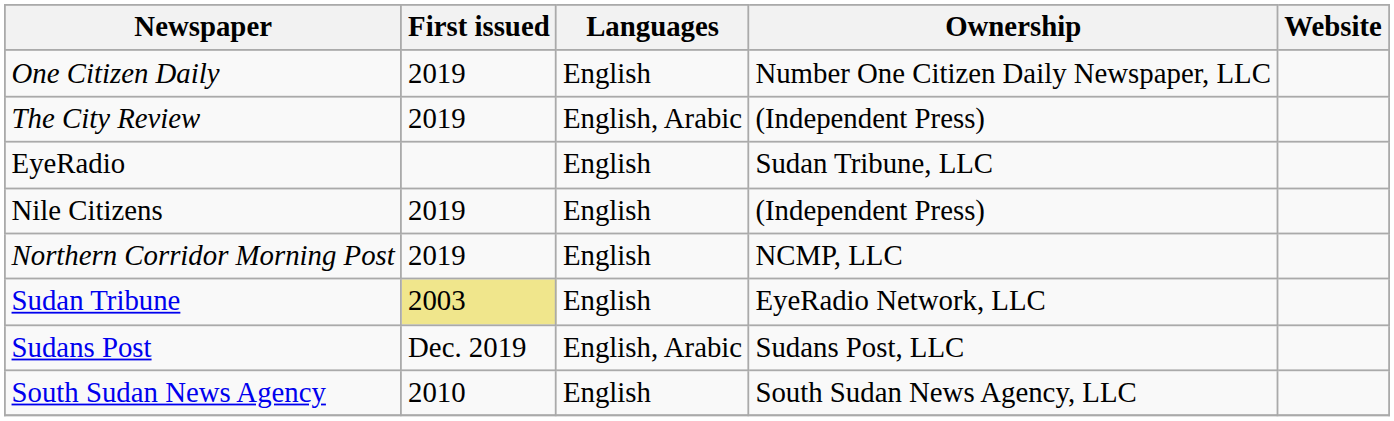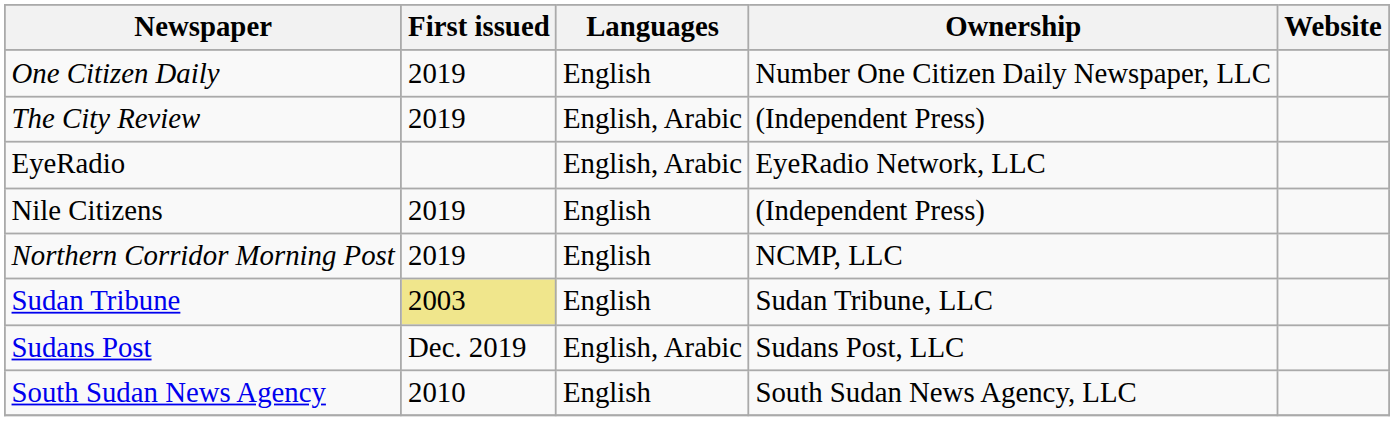EyeRadio | Languages: English -> English, Arabic
EyeRadio | Ownership: Sudan Tribune, LLC -> EyeRadio Network, LLC
Sudan Tribune | Ownership: EyeRadio Network, LLC -> Sudan Tribune, LLC
